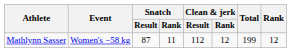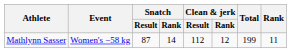Mathlynn Sasser | Snatch / Rank: 11 -> 14
Mathlynn Sasser | Rank: 12 -> 11
